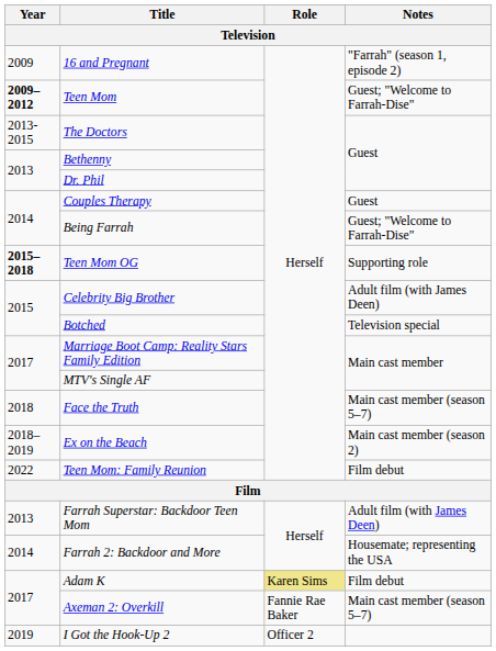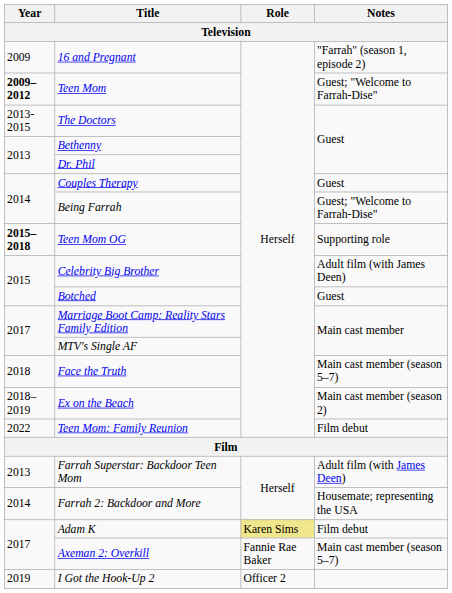Botched | Notes: Television special -> Guest
